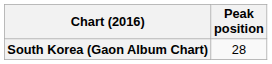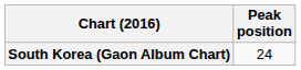South Korea (Gaon Album Chart) | Peak position: 28 -> 24
